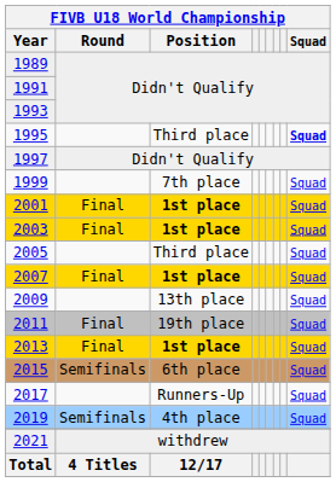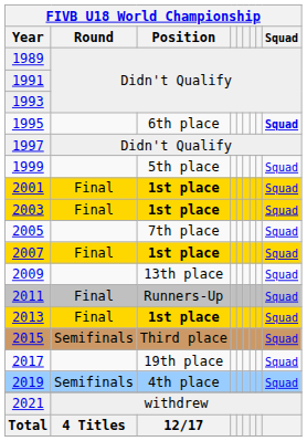1995 | FIVB U18 World Championship / Position: Third place -> 6th place
1999 | FIVB U18 World Championship / Position: 7th place -> 5th place
2005 | FIVB U18 World Championship / Position: Third place -> 7th place
2011 | FIVB U18 World Championship / Position: 19th place -> Runners-Up
2015 | FIVB U18 World Championship / Position: 6th place -> Third place
2017 | FIVB U18 World Championship / Position: Runners-Up -> 19th place
